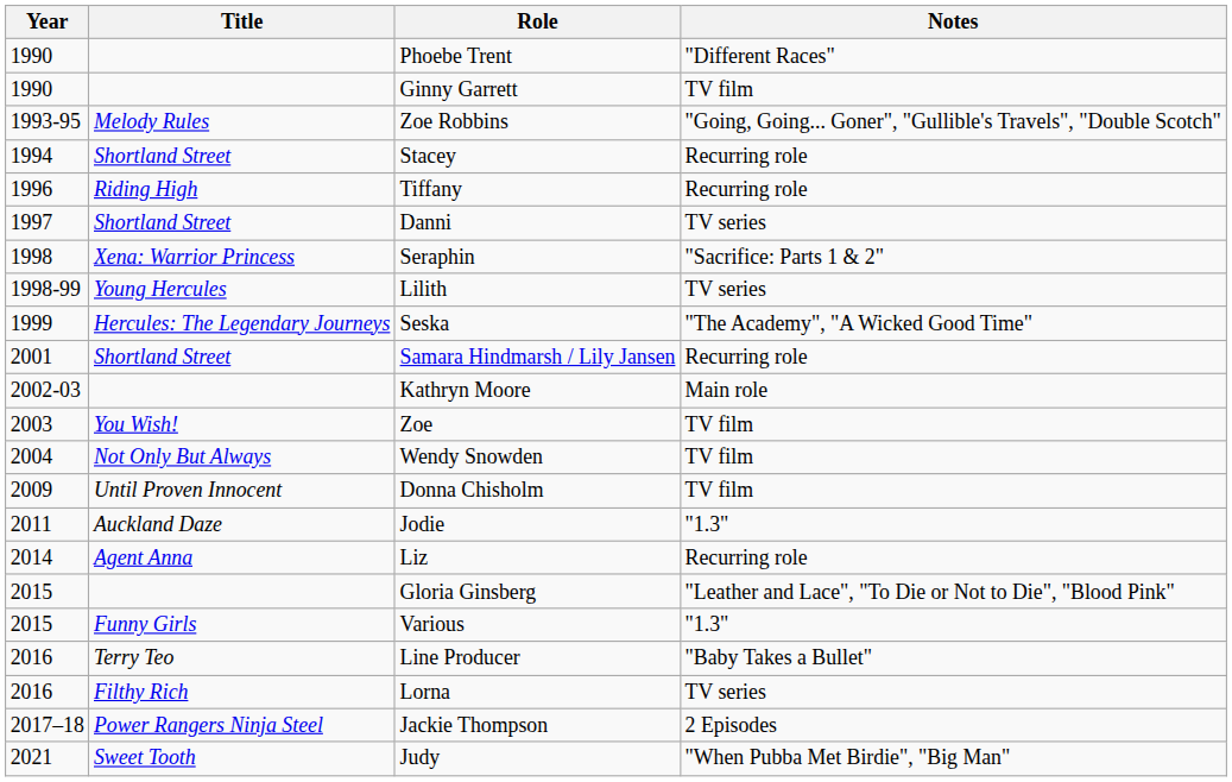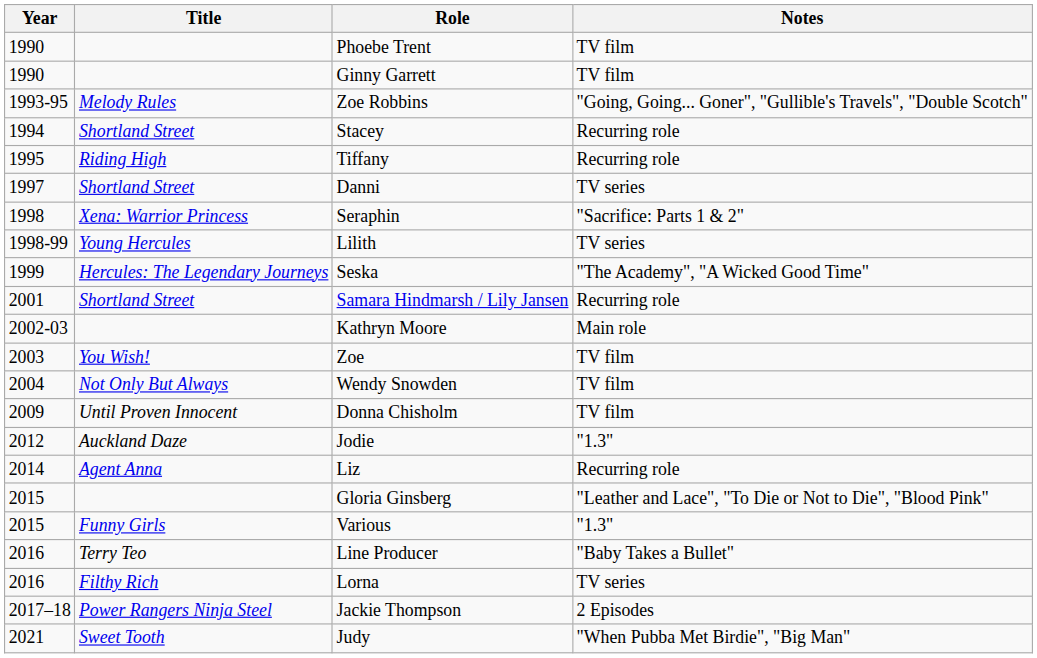Phoebe Trent | Notes: "Different Races" -> TV film
Tiffany | Year: 1996 -> 1995
Jodie | Year: 2011 -> 2012
